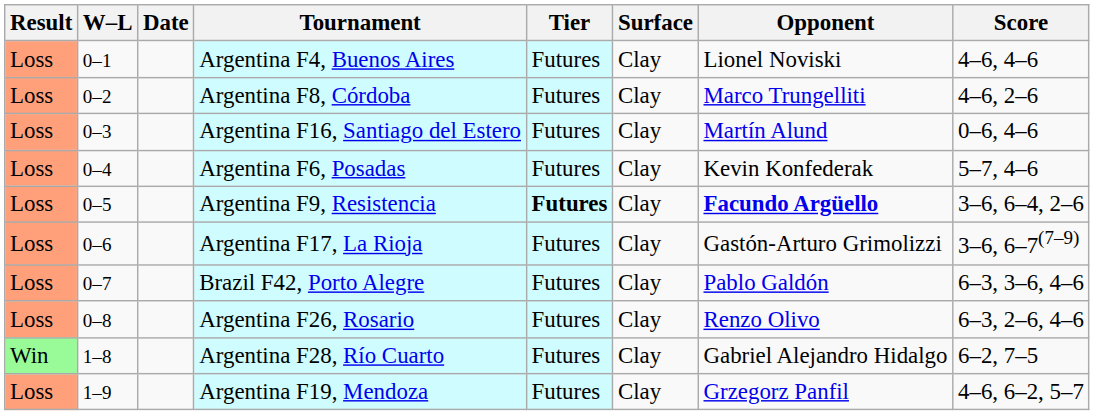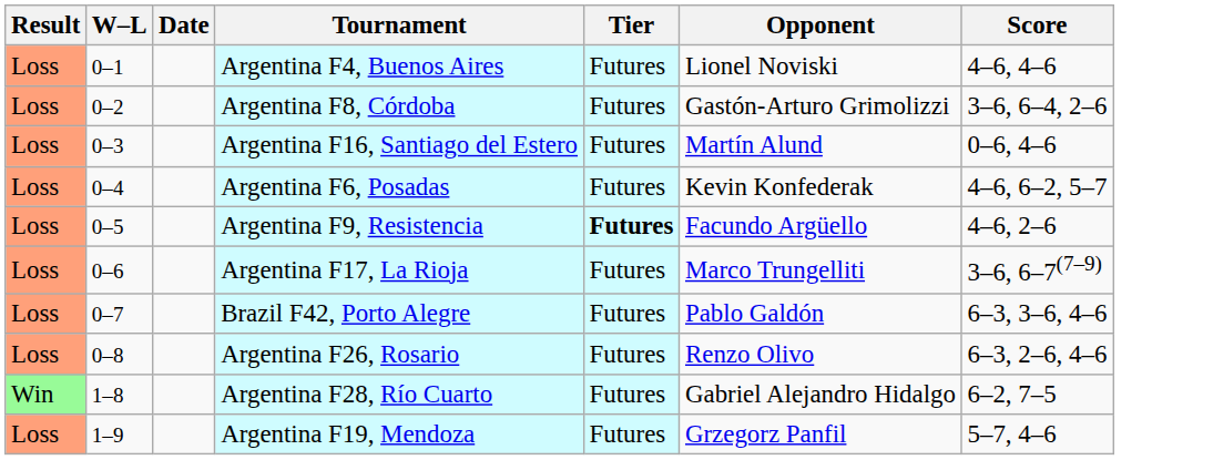- column: Surface | Clay | Clay | Clay | Clay | Clay | Clay | Clay | Clay | Clay | Clay
Argentina F8, Córdoba | Opponent: Marco Trungelliti -> Gastón-Arturo Grimolizzi
Argentina F8, Córdoba | Score: 4–6, 2–6 -> 3–6, 6–4, 2–6
Argentina F6, Posadas | Score: 5–7, 4–6 -> 4–6, 6–2, 5–7
Argentina F9, Resistencia | Opponent: bold -> normal
Argentina F9, Resistencia | Score: 3–6, 6–4, 2–6 -> 4–6, 2–6
Argentina F17, La Rioja | Opponent: Gastón-Arturo Grimolizzi -> Marco Trungelliti
Argentina F19, Mendoza | Score: 4–6, 6–2, 5–7 -> 5–7, 4–6
